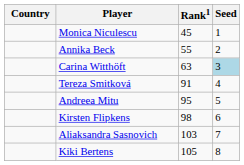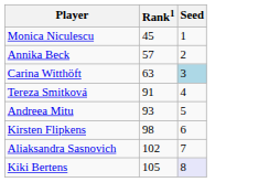- column: Country
Annika Beck | Rank1: 55 -> 57
Andreea Mitu | Rank1: 95 -> 93
Aliaksandra Sasnovich | Rank1: 103 -> 102
Kiki Bertens | Seed: no background -> lavender background
